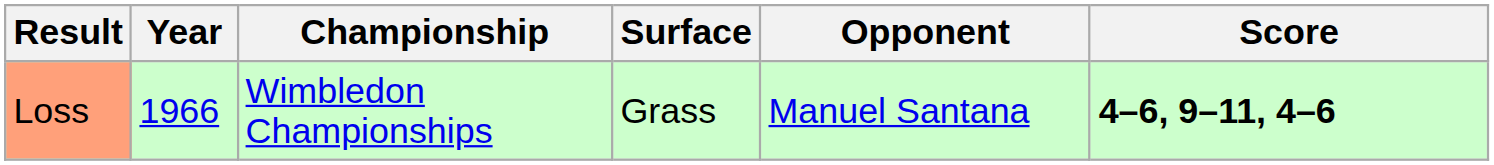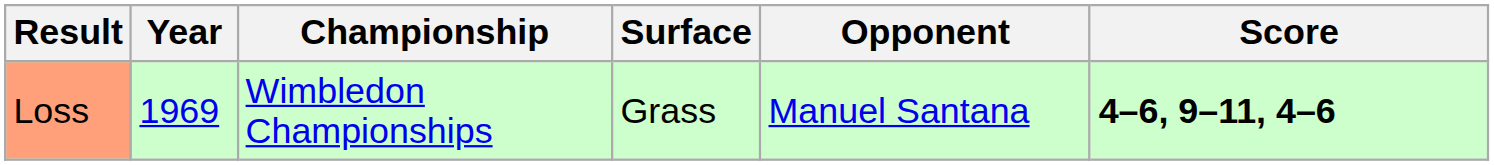Loss | Year: 1966 -> 1969
